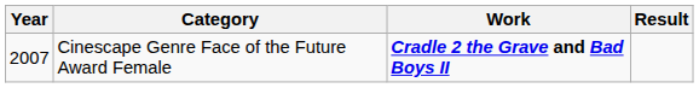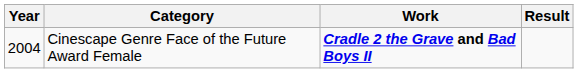Cinescape Genre Face of the Future Award Female | Year: 2007 -> 2004
